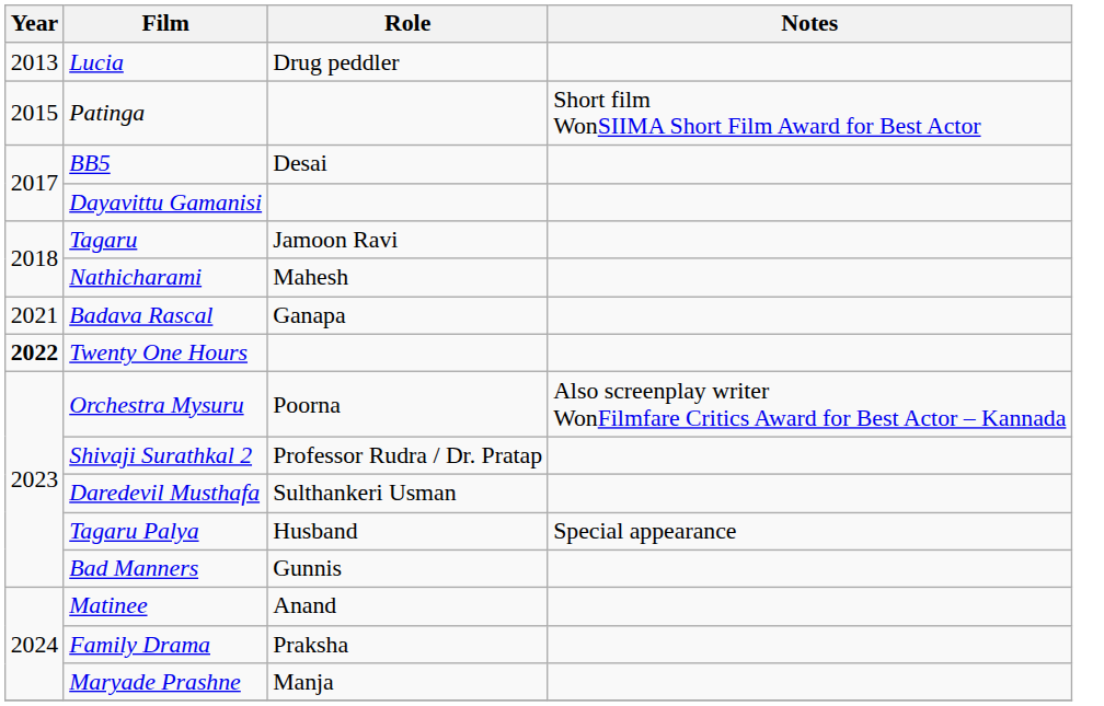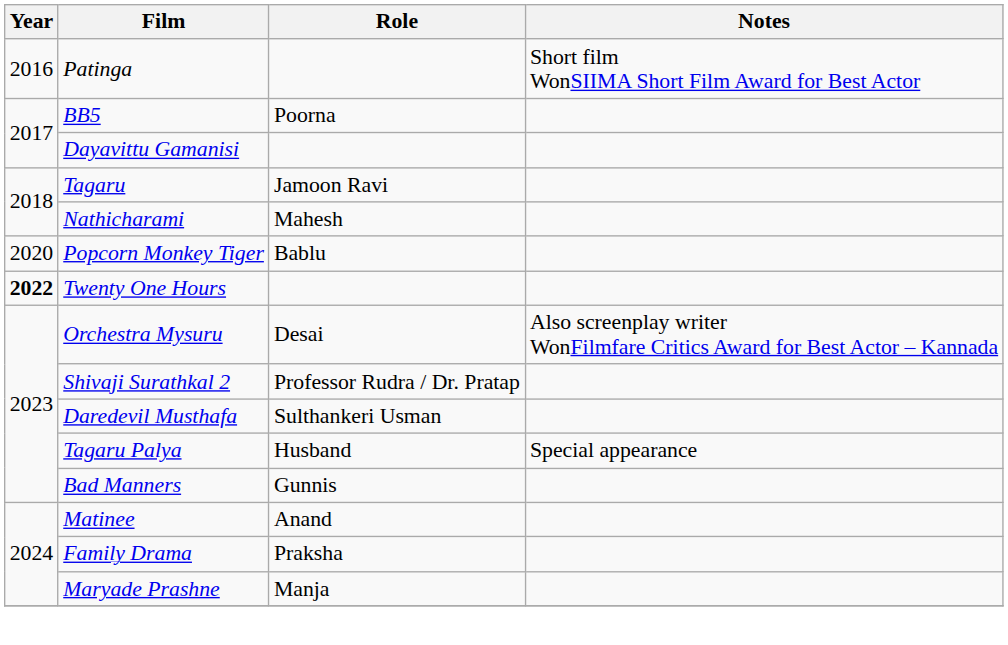- row: 2013 | Lucia | Drug peddler
Patinga | Year: 2015 -> 2016
BB5 | Role: Desai -> Poorna
+ row: 2020 | Popcorn Monkey Tiger | Bablu
- row: 2021 | Badava Rascal | Ganapa
Orchestra Mysuru | Role: Poorna -> Desai
